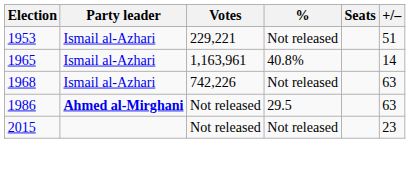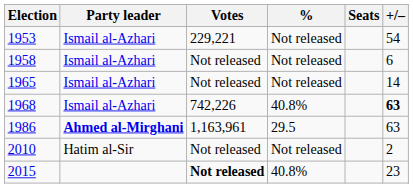1953 | +/–: 51 -> 54
+ row: 1958 | Ismail al-Azhari | Not released | Not released | 6
1965 | Votes: 1,163,961 -> Not released
1965 | %: 40.8% -> Not released
1968 | %: Not released -> 40.8%
1968 | +/–: normal -> bold
1986 | Votes: Not released -> 1,163,961
+ row: 2010 | Hatim al-Sir | Not released | Not released | 2
2015 | Votes: normal -> bold
2015 | %: Not released -> 40.8%
